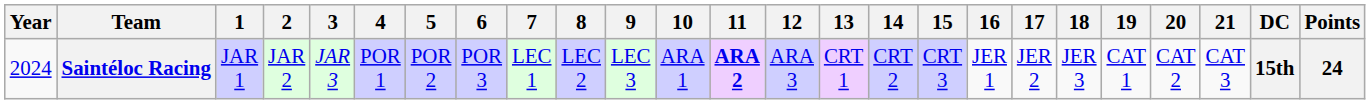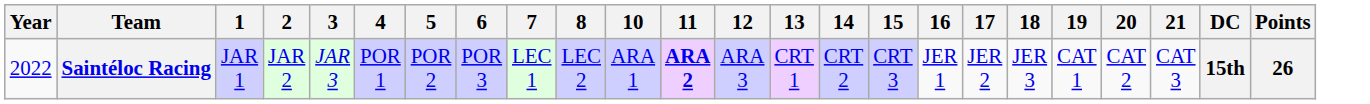- column: 9 | LEC 3
Saintéloc Racing | Year: 2024 -> 2022
Saintéloc Racing | Points: 24 -> 26
